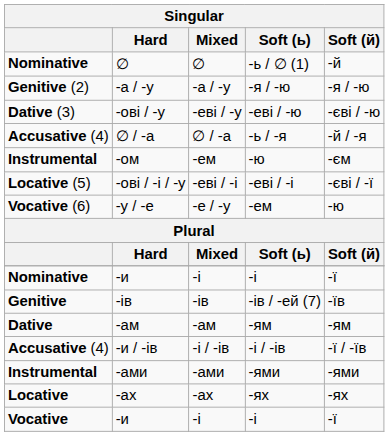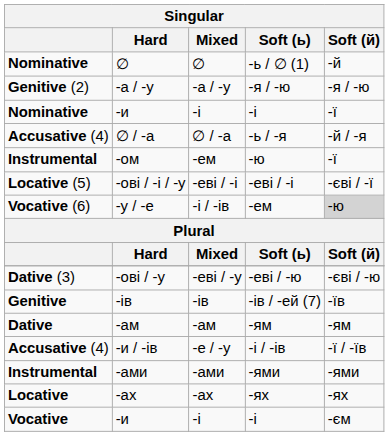rows swapped: -ові / -у <-> Nominative / -и
-ом | Soft (й): -єм -> -ї
-у / -е | Mixed: -е / -у -> -і / -ів
-у / -е | Soft (й): no background -> lightgrey background
-и / -ів | Mixed: -і / -ів -> -е / -у
Vocative / -и | Soft (й): -ї -> -єм
